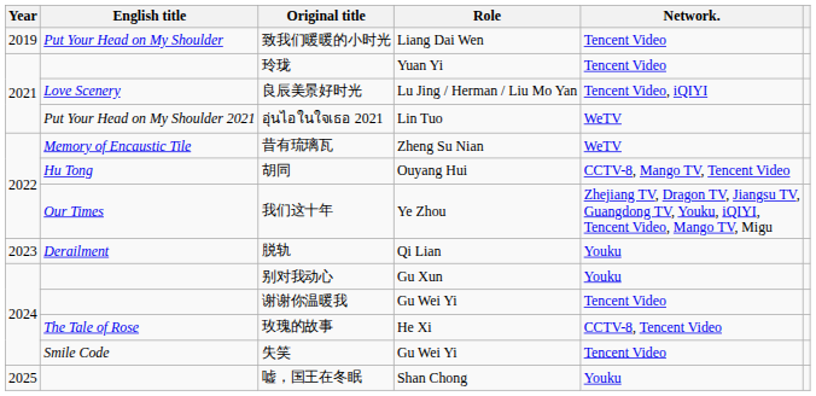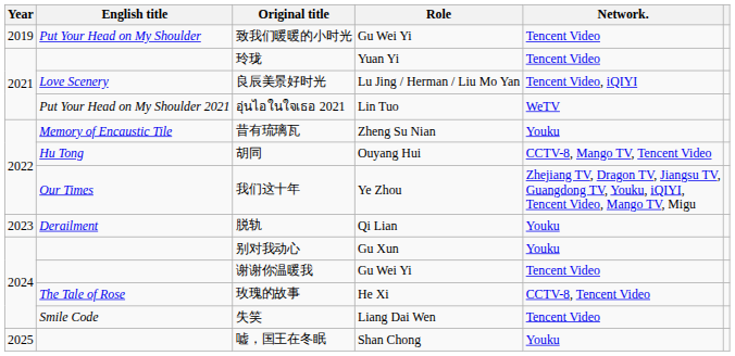致我们暖暖的小时光 | Role: Liang Dai Wen -> Gu Wei Yi
昔有琉璃瓦 | Network.: WeTV -> Youku
失笑 | Role: Gu Wei Yi -> Liang Dai Wen
